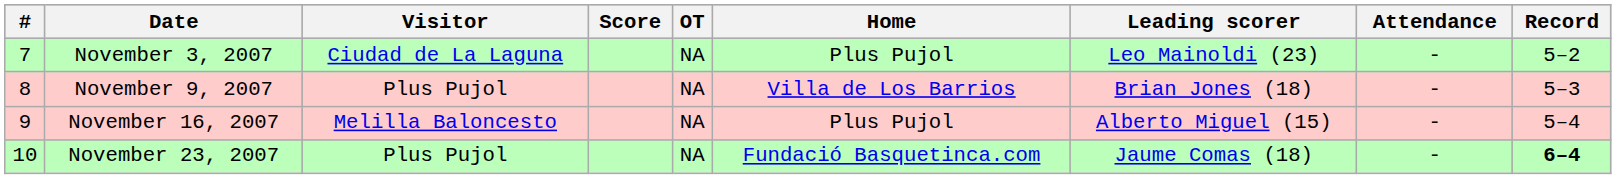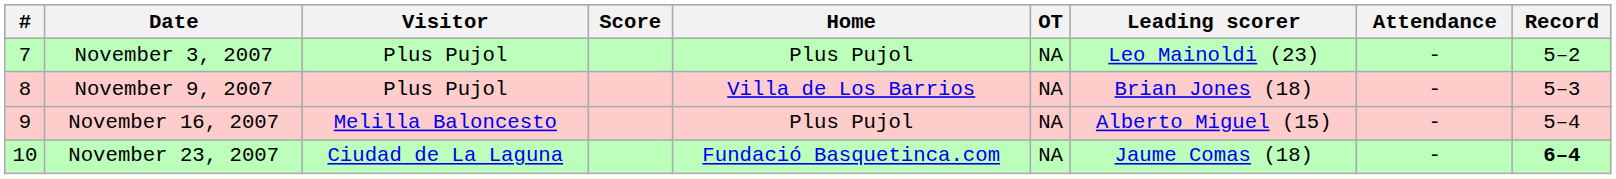columns swapped: Home <-> OT
November 3, 2007 | Visitor: Ciudad de La Laguna -> Plus Pujol
November 23, 2007 | Visitor: Plus Pujol -> Ciudad de La Laguna
